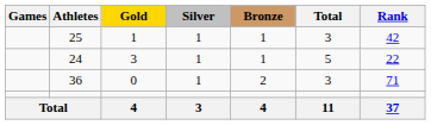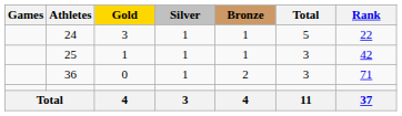rows swapped: 25 <-> 24
